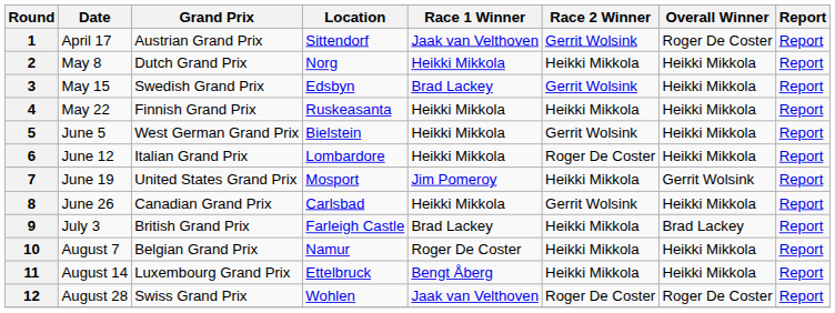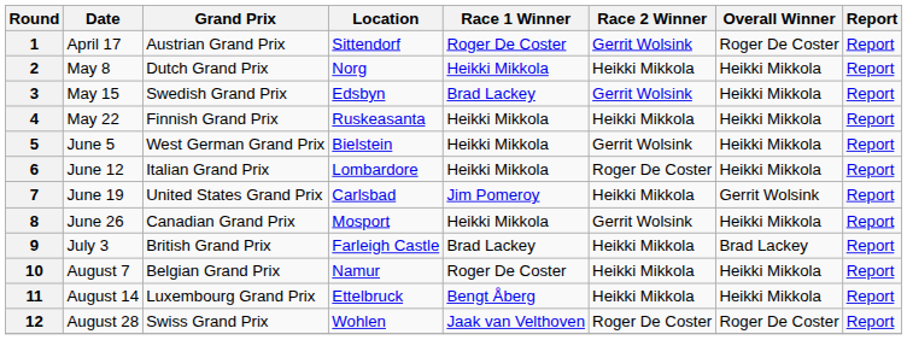1 | Race 1 Winner: Jaak van Velthoven -> Roger De Coster
7 | Location: Mosport -> Carlsbad
8 | Location: Carlsbad -> Mosport
